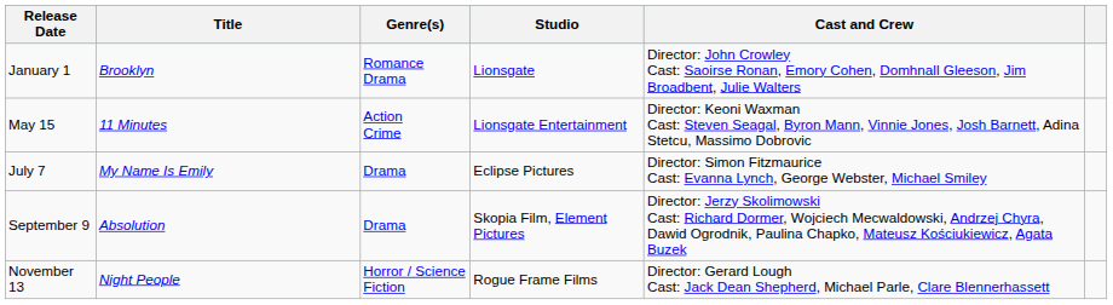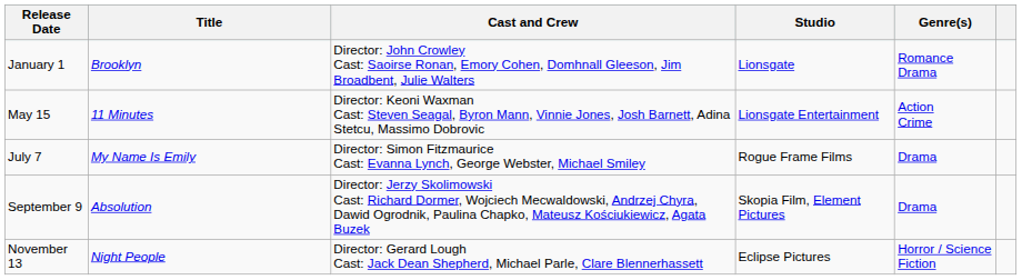columns swapped: Cast and Crew <-> Genre(s)
July 7 | Studio: Eclipse Pictures -> Rogue Frame Films
November 13 | Studio: Rogue Frame Films -> Eclipse Pictures
